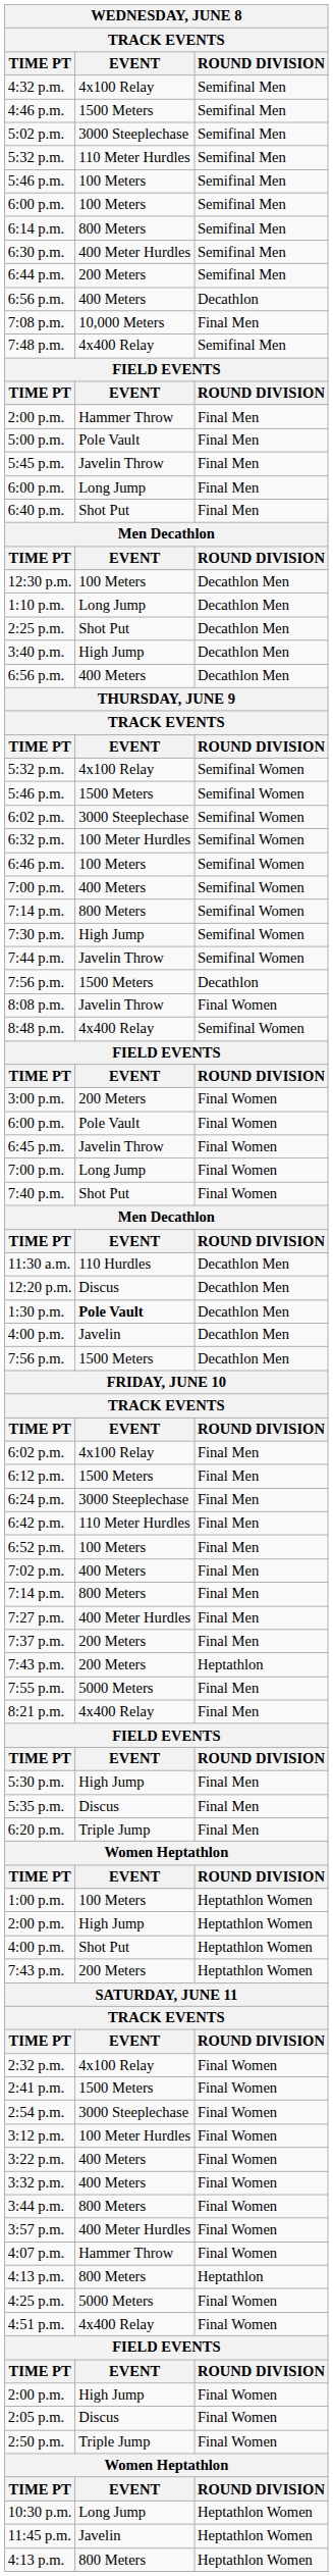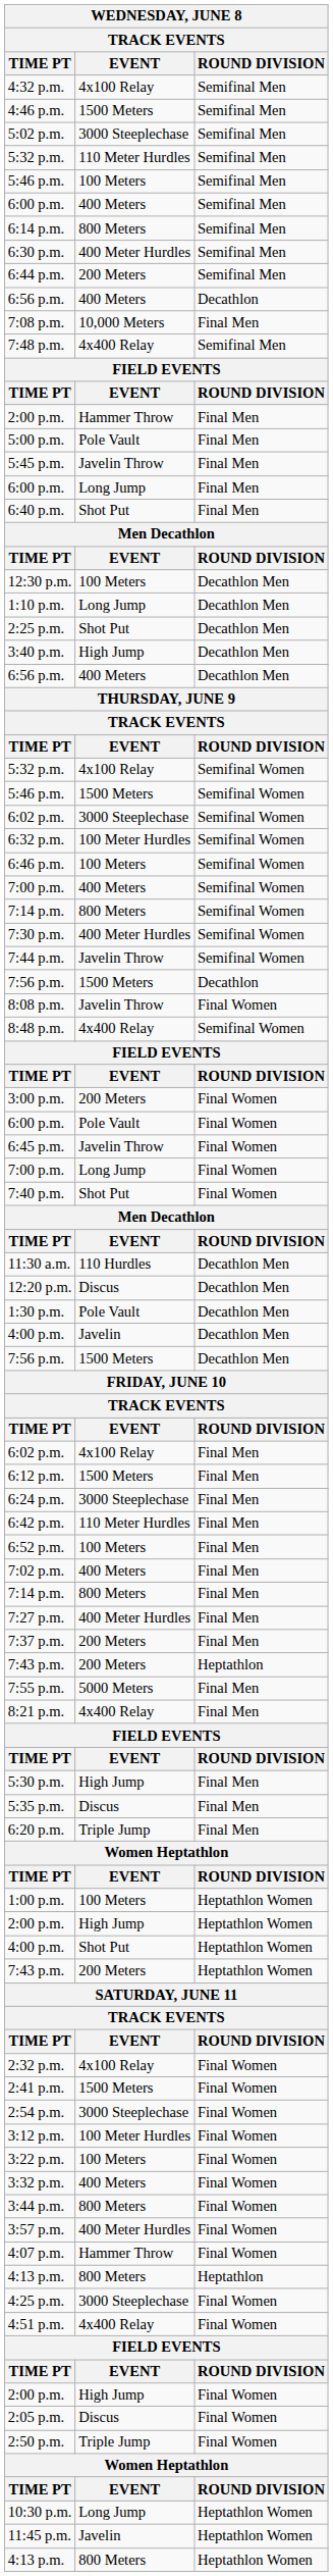6:00 p.m. / Semifinal Men | EVENT: 100 Meters -> 400 Meters
7:30 p.m. | EVENT: High Jump -> 400 Meter Hurdles
1:30 p.m. | EVENT: bold -> normal
3:22 p.m. | EVENT: 400 Meters -> 100 Meters
4:25 p.m. | EVENT: 5000 Meters -> 3000 Steeplechase
